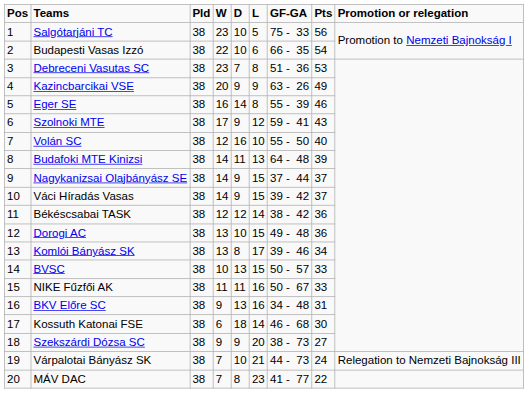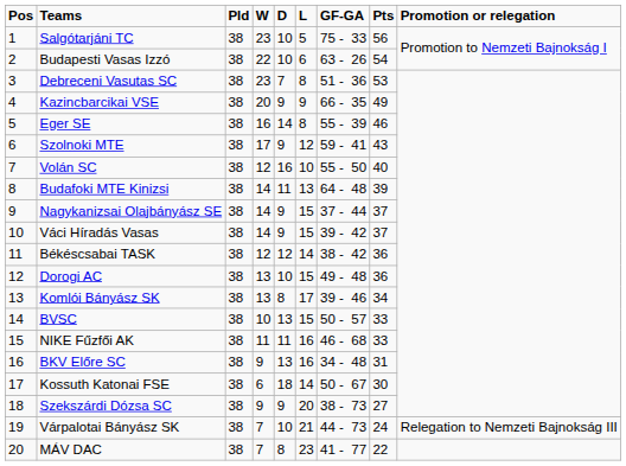Budapesti Vasas Izzó | GF-GA: 66 - 35 -> 63 - 26
Kazincbarcikai VSE | GF-GA: 63 - 26 -> 66 - 35
NIKE Fűzfői AK | GF-GA: 50 - 67 -> 46 - 68
Kossuth Katonai FSE | GF-GA: 46 - 68 -> 50 - 67
